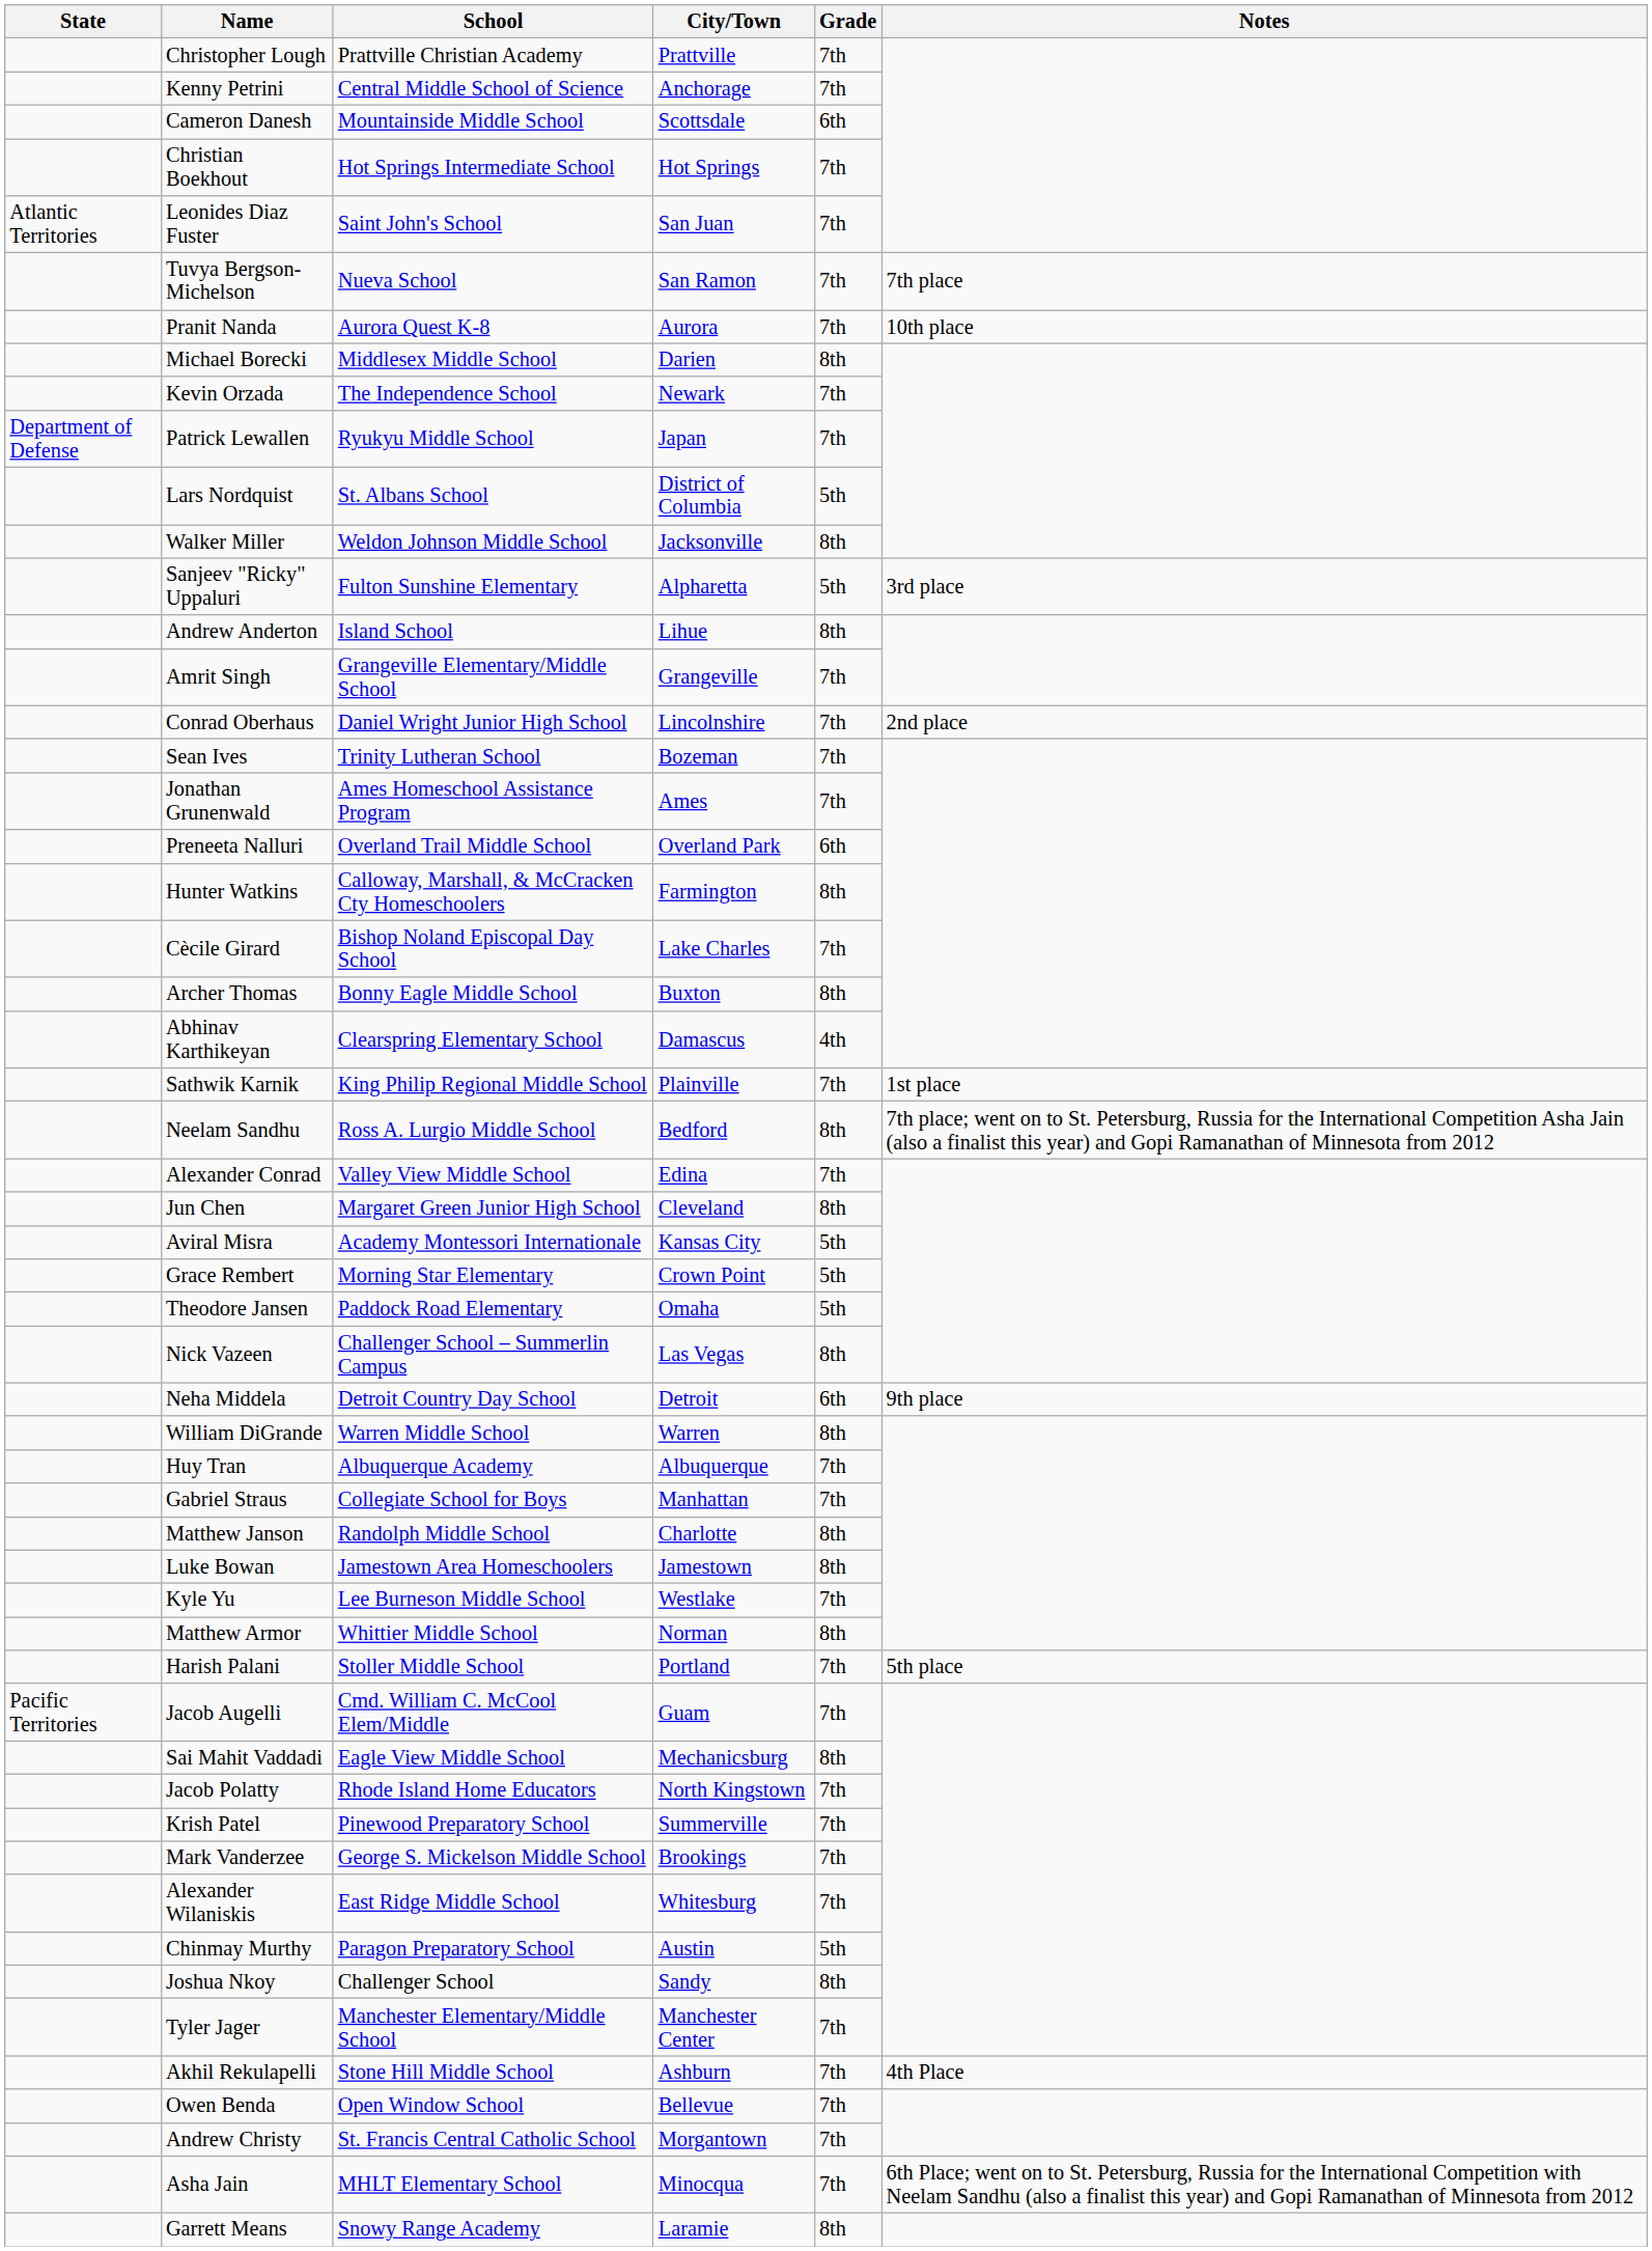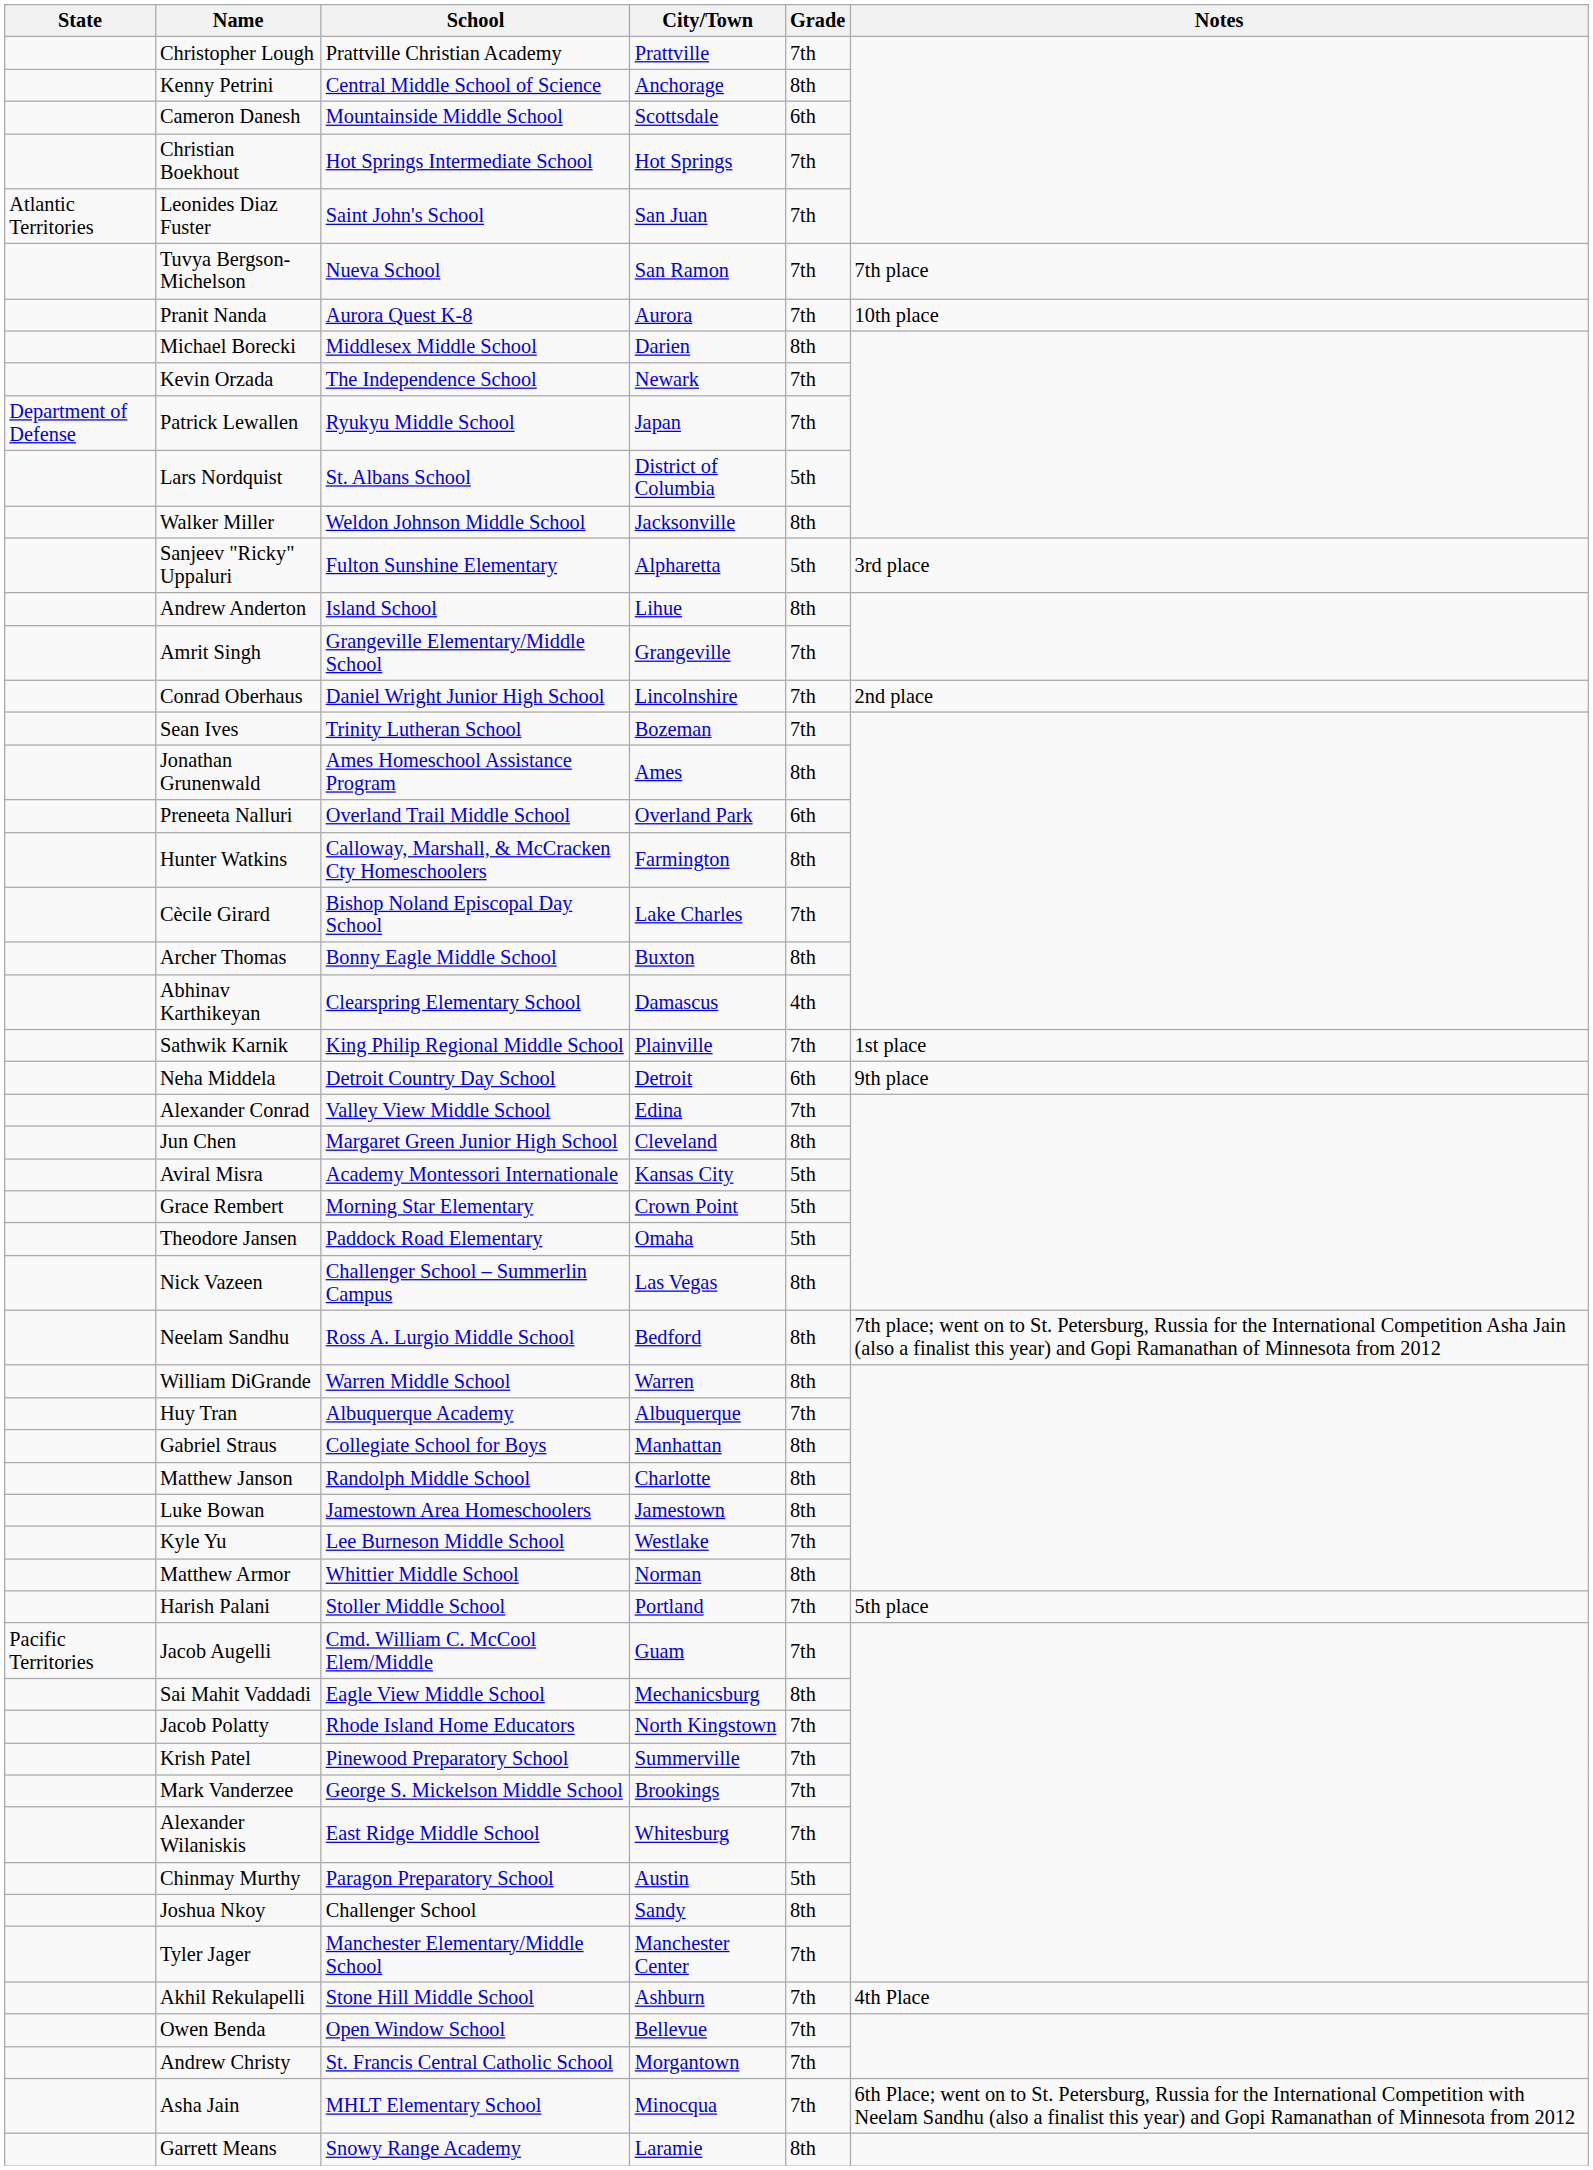Kenny Petrini | Grade: 7th -> 8th
Jonathan Grunenwald | Grade: 7th -> 8th
rows swapped: Neha Middela <-> Neelam Sandhu
Gabriel Straus | Grade: 7th -> 8th
